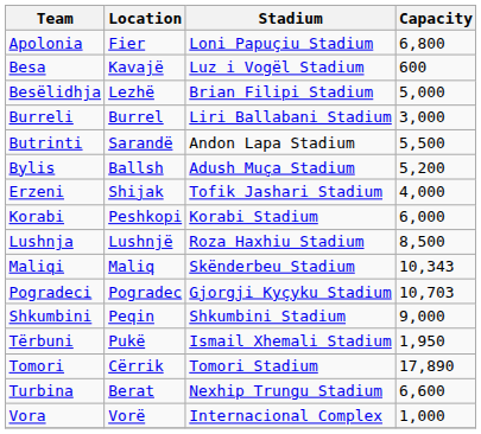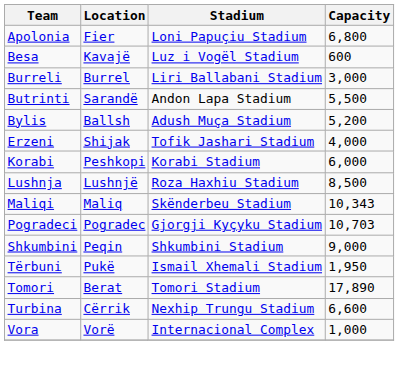- row: Besëlidhja | Lezhë | Brian Filipi Stadium | 5,000
Tomori | Location: Cërrik -> Berat
Turbina | Location: Berat -> Cërrik
